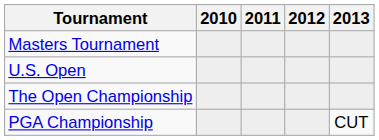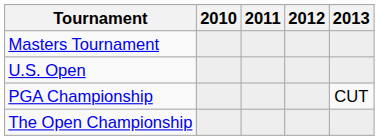rows swapped: The Open Championship <-> PGA Championship
